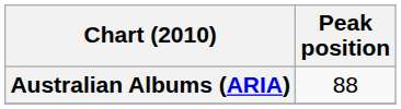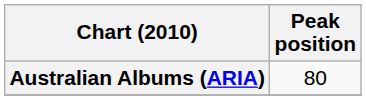Australian Albums (ARIA) | Peak position: 88 -> 80
